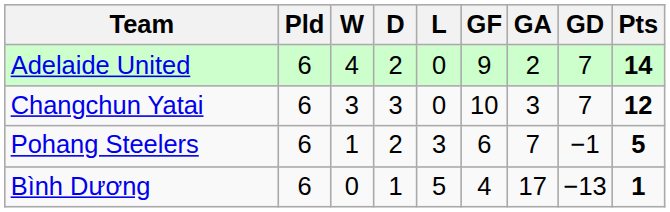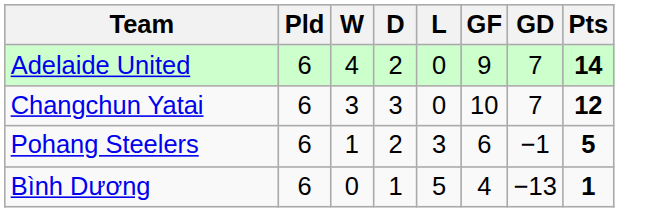- column: GA | 2 | 3 | 7 | 17
